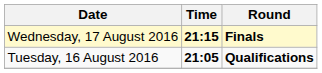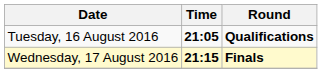rows swapped: Tuesday, 16 August 2016 <-> Wednesday, 17 August 2016
